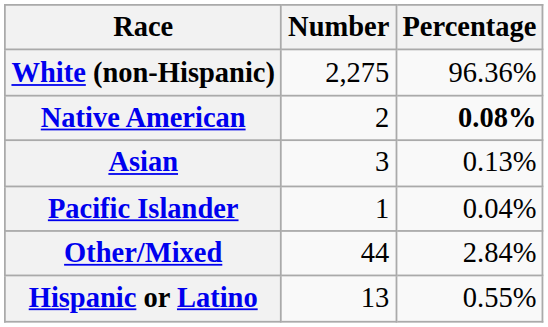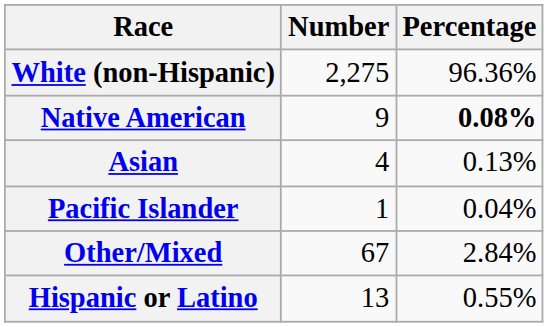Native American | Number: 2 -> 9
Asian | Number: 3 -> 4
Other/Mixed | Number: 44 -> 67
